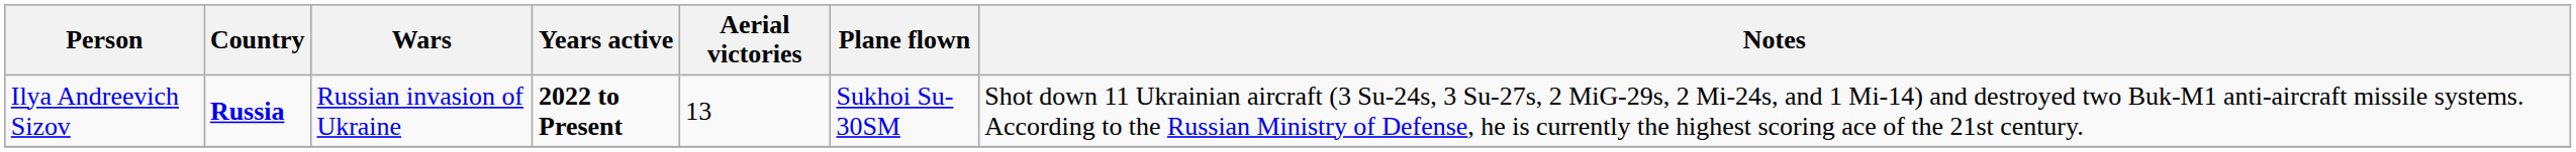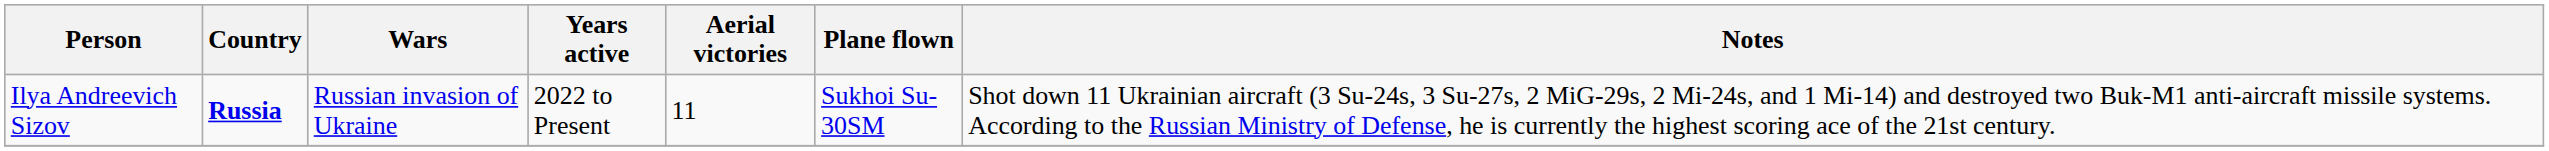Ilya Andreevich Sizov | Years active: bold -> normal
Ilya Andreevich Sizov | Aerial victories: 13 -> 11
